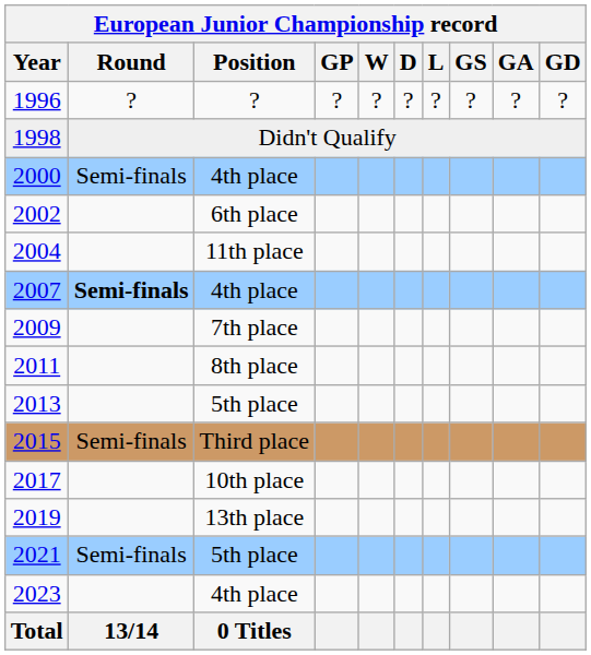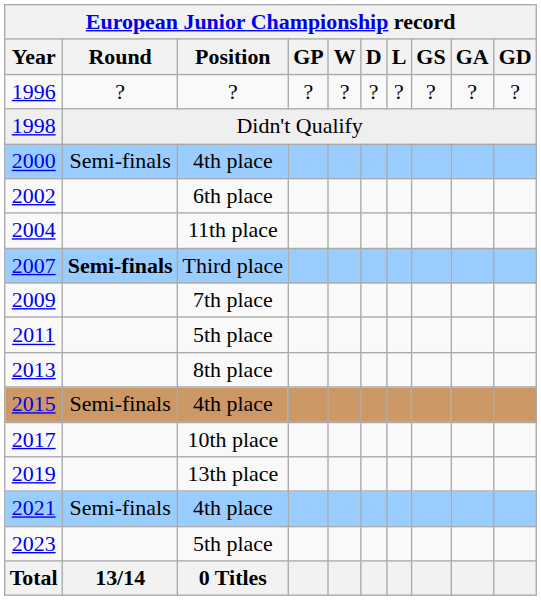2007 | European Junior Championship record / Position: 4th place -> Third place
2011 | European Junior Championship record / Position: 8th place -> 5th place
2013 | European Junior Championship record / Position: 5th place -> 8th place
2015 | European Junior Championship record / Position: Third place -> 4th place
2021 | European Junior Championship record / Position: 5th place -> 4th place
2023 | European Junior Championship record / Position: 4th place -> 5th place
